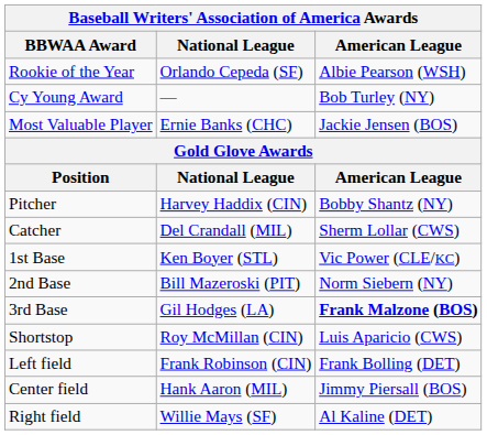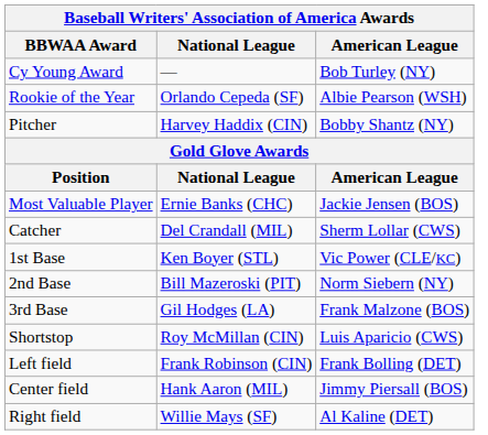rows swapped: Rookie of the Year <-> Cy Young Award
rows swapped: Most Valuable Player <-> Pitcher
3rd Base | American League: bold -> normal
